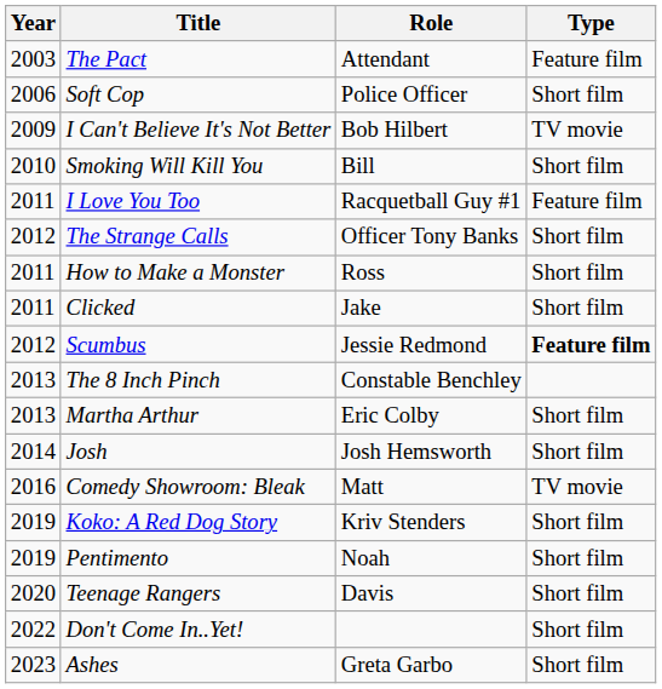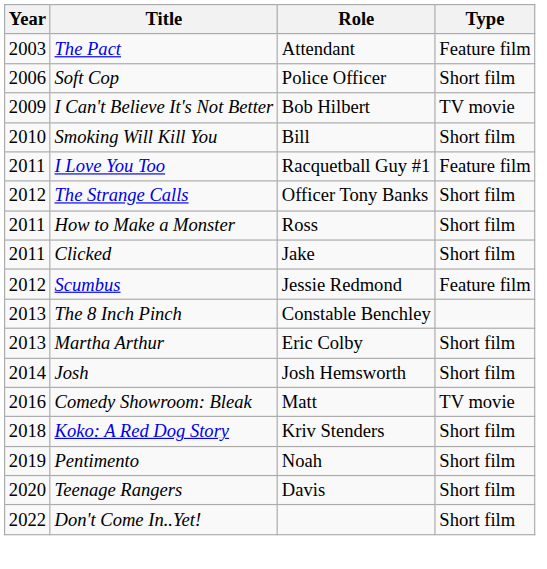Scumbus | Type: bold -> normal
Koko: A Red Dog Story | Year: 2019 -> 2018
- row: 2023 | Ashes | Greta Garbo | Short film
